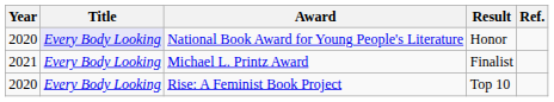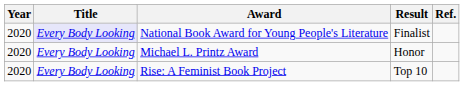National Book Award for Young People's Literature | Result: Honor -> Finalist
Michael L. Printz Award | Year: 2021 -> 2020
Michael L. Printz Award | Result: Finalist -> Honor
